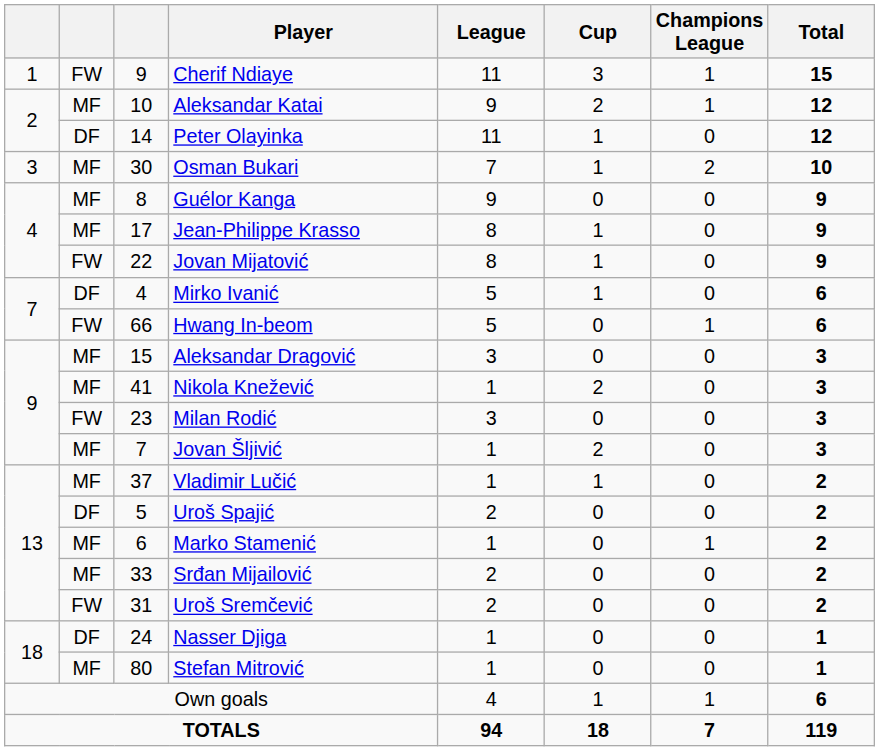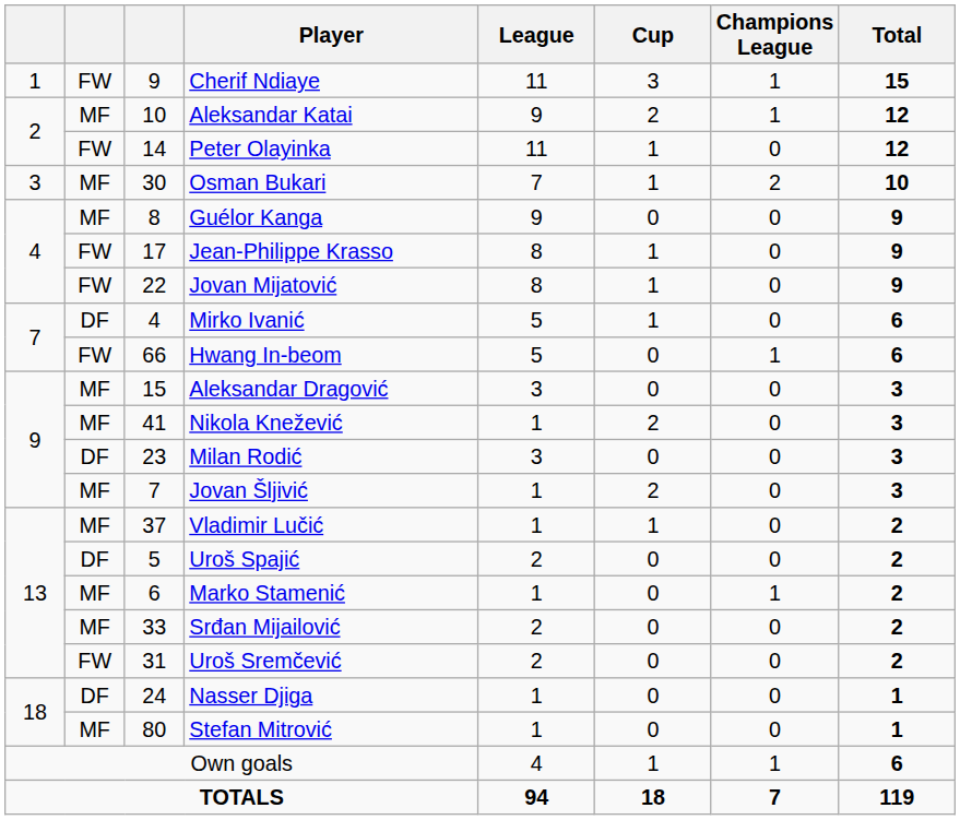Peter Olayinka | column 2: DF -> FW
Jean-Philippe Krasso | column 2: MF -> FW
Milan Rodić | column 2: FW -> DF
